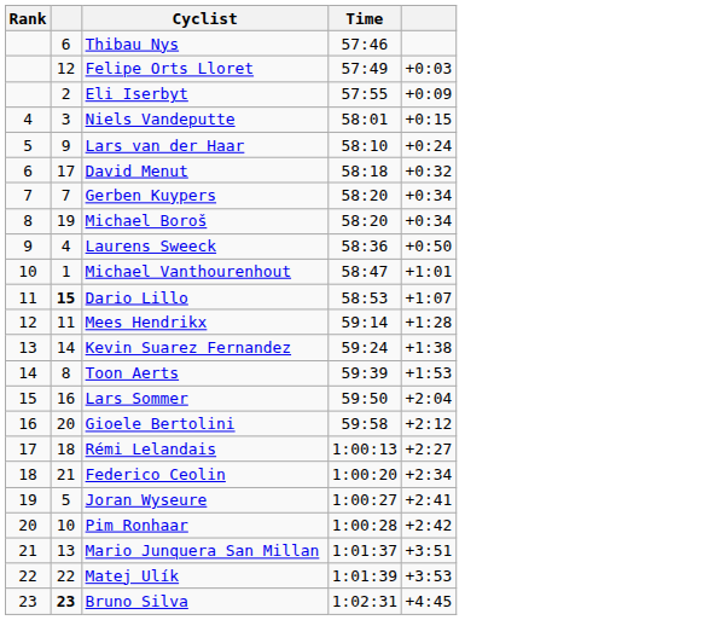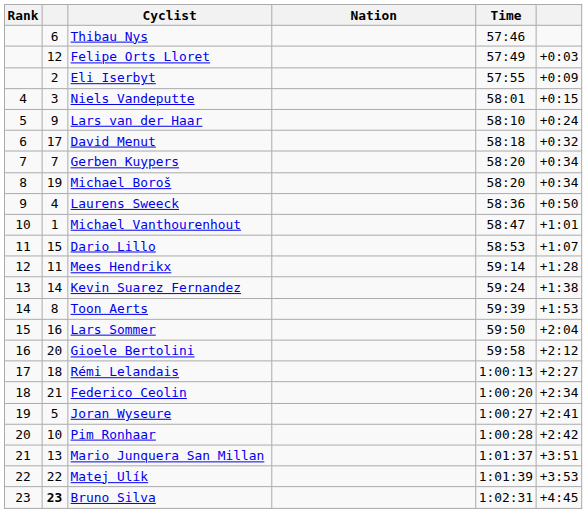+ column: Nation
Dario Lillo | column 2: bold -> normal
